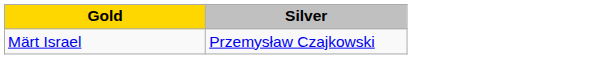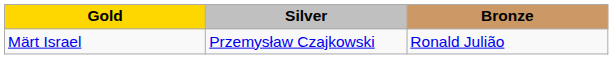+ column: Bronze | Ronald Julião
